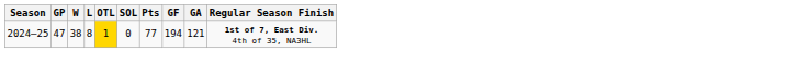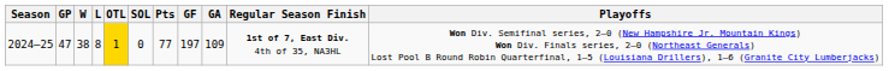+ column: Playoffs | Won Div. Semifinal series, 2–0 (New Hampshire Jr. Mountain Kings) Won Div. Finals series, 2–0 (Northeast Generals) Lost Pool B Round Robin Quarterfinal, 1–5 (Louisiana Drillers), 1–6 (Granite City Lumberjacks)
2024–25 | GF: 194 -> 197
2024–25 | GA: 121 -> 109
